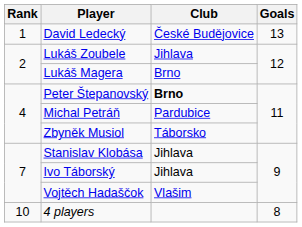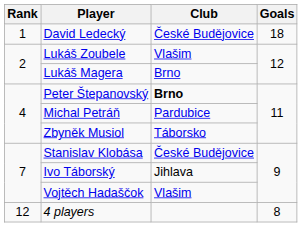David Ledecký | Goals: 13 -> 18
Lukáš Zoubele | Club: Jihlava -> Vlašim
Stanislav Klobása | Club: Jihlava -> České Budějovice
4 players | Rank: 10 -> 12
